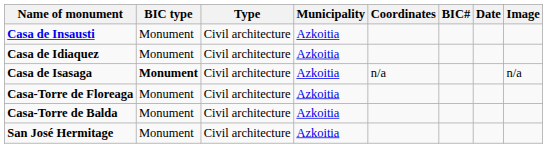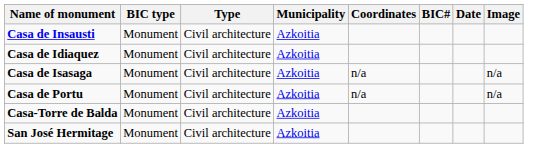Casa de Isasaga | BIC type: bold -> normal
+ row: Casa de Portu | Monument | Civil architecture | Azkoitia | n/a | n/a
- row: Casa-Torre de Floreaga | Monument | Civil architecture | Azkoitia
